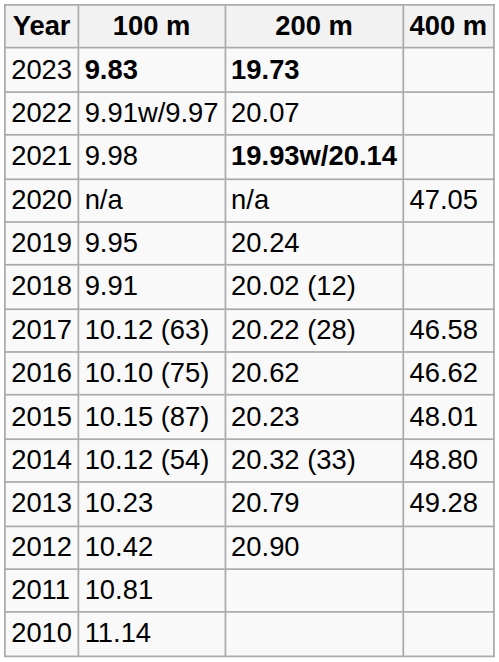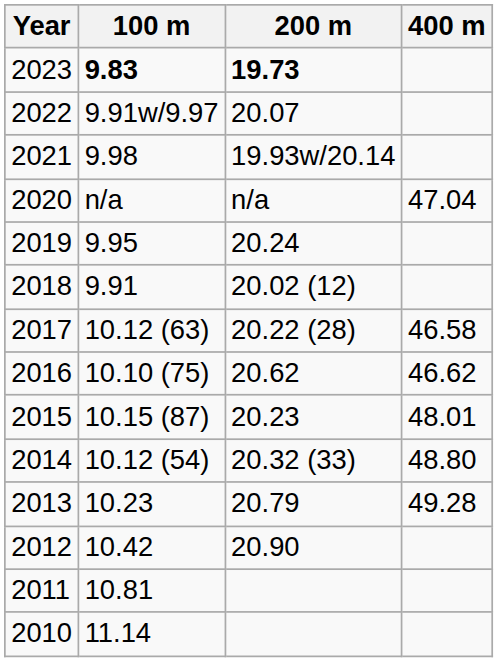2021 | 200 m: bold -> normal
2020 | 400 m: 47.05 -> 47.04
